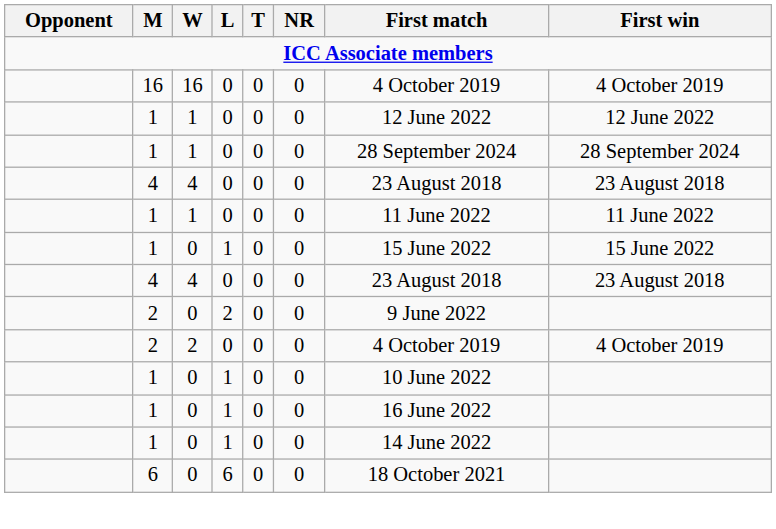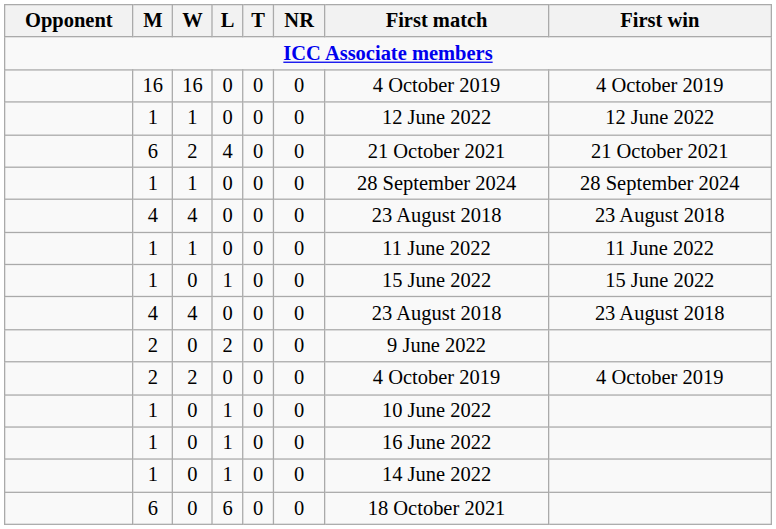+ row: 6 | 2 | 4 | 0 | 0 | 21 October 2021 | 21 October 2021
